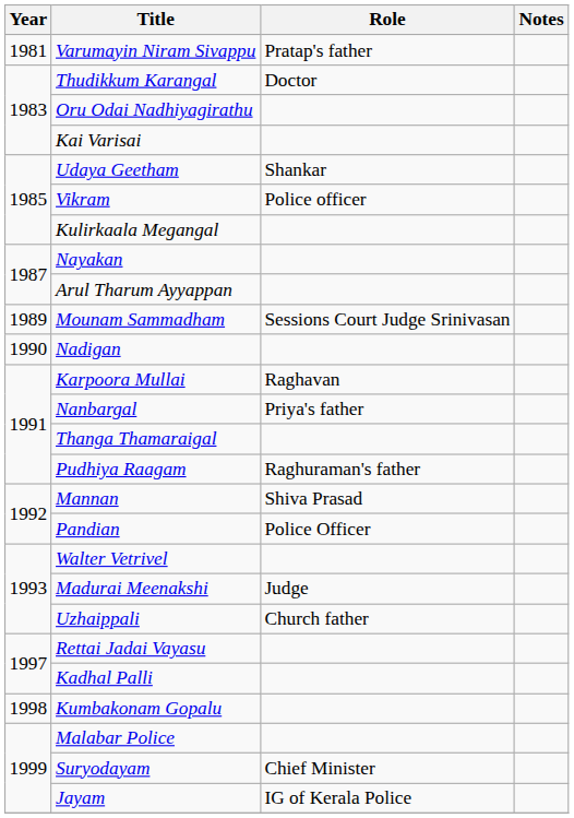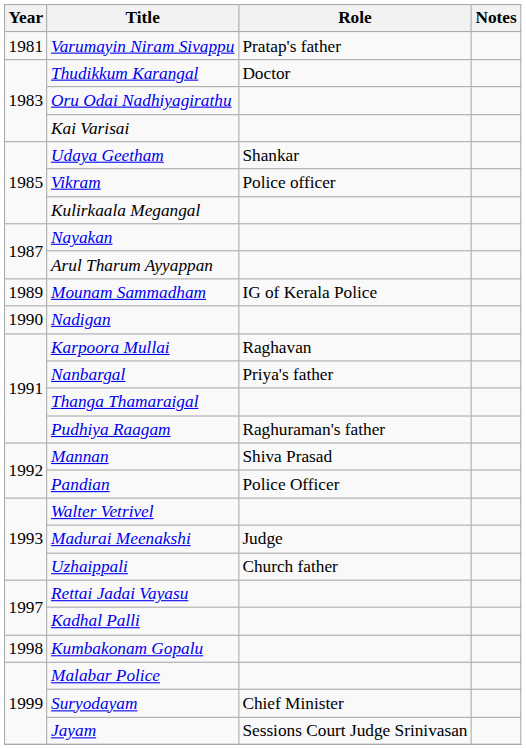Mounam Sammadham | Role: Sessions Court Judge Srinivasan -> IG of Kerala Police
Jayam | Role: IG of Kerala Police -> Sessions Court Judge Srinivasan
